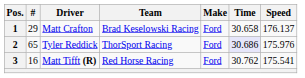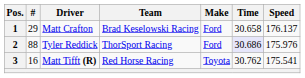2 | #: 65 -> 88
3 | Make: Ford -> Toyota
